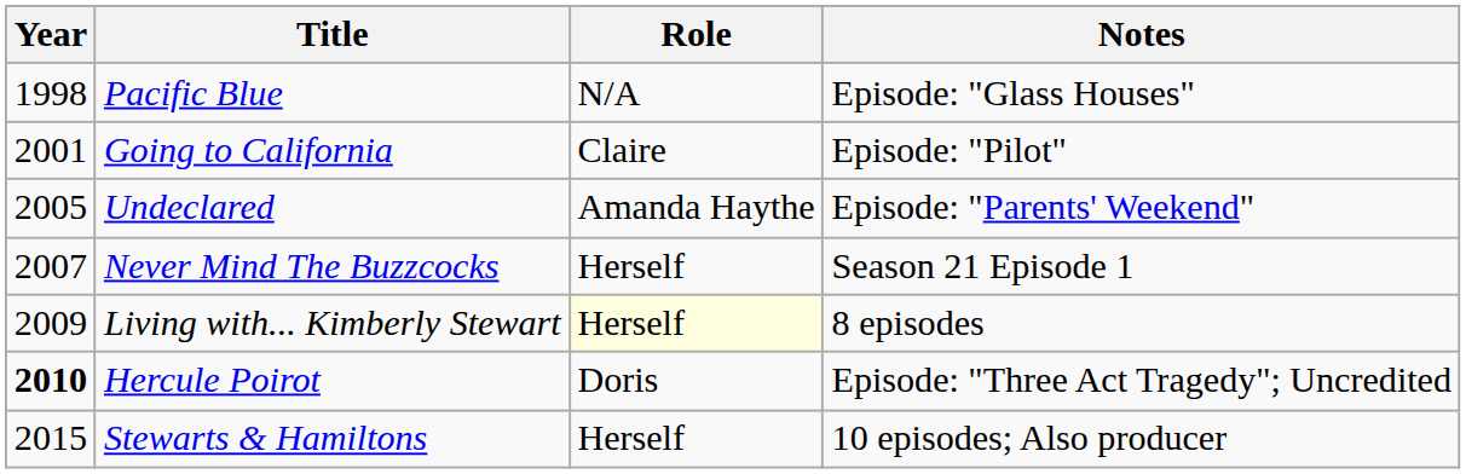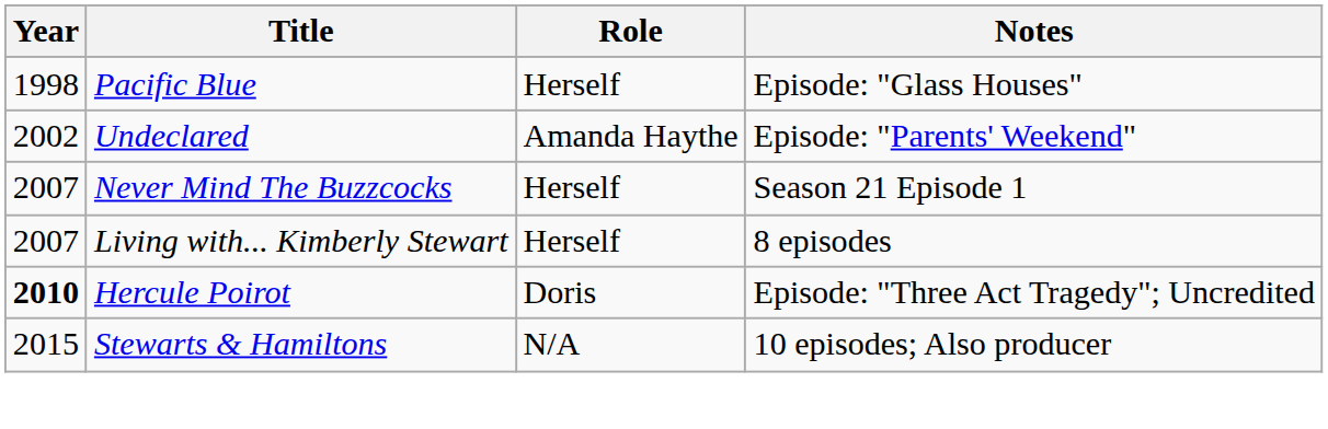Pacific Blue | Role: N/A -> Herself
- row: 2001 | Going to California | Claire | Episode: "Pilot"
Undeclared | Year: 2005 -> 2002
Living with... Kimberly Stewart | Year: 2009 -> 2007
Living with... Kimberly Stewart | Role: lightyellow background -> no background
Stewarts & Hamiltons | Role: Herself -> N/A
